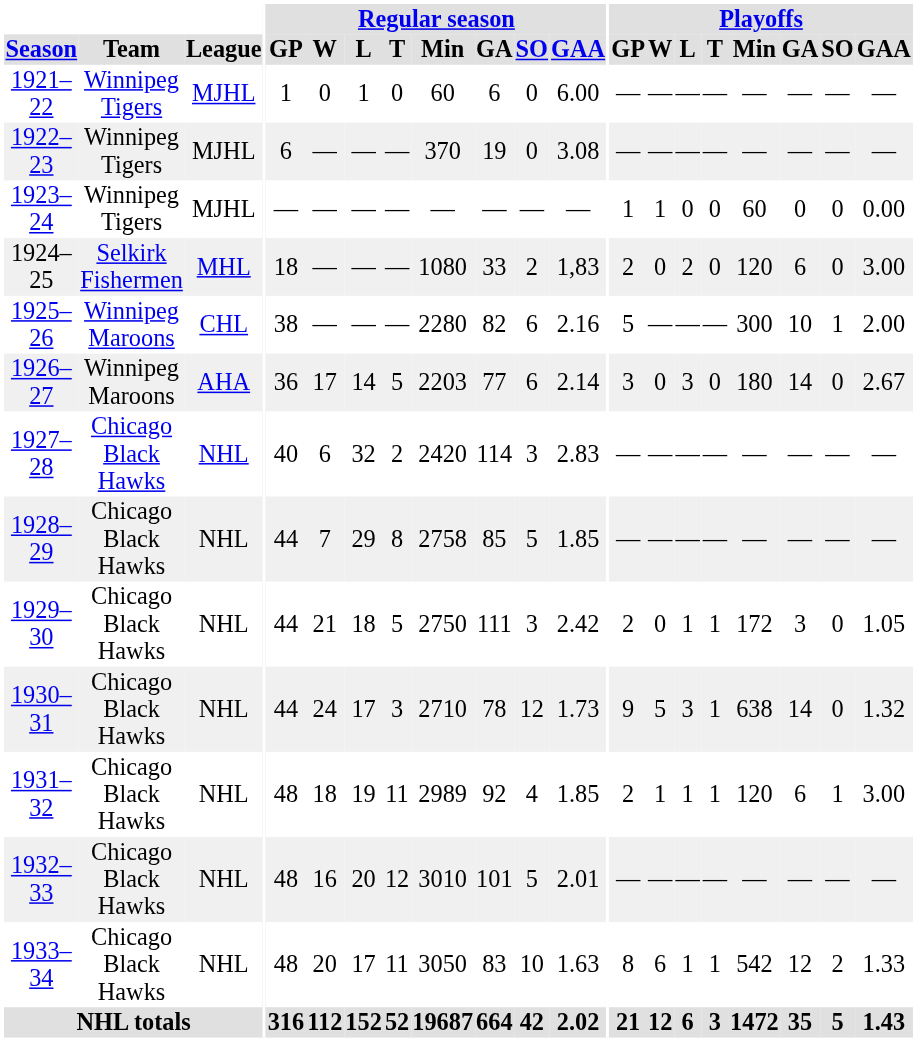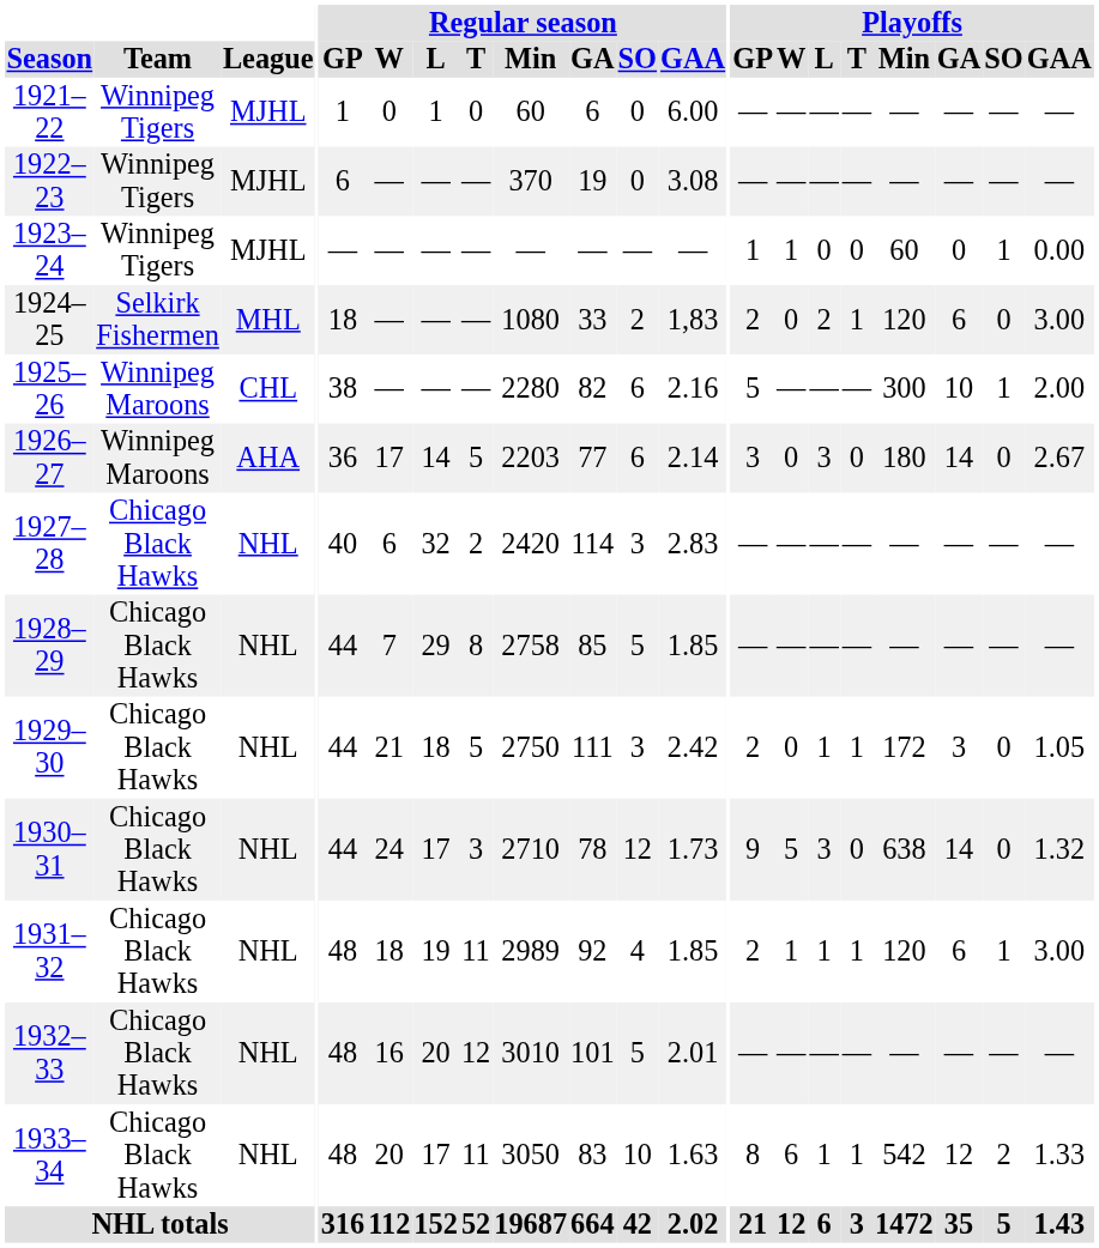1923–24 | Playoffs / SO: 0 -> 1
1924–25 | Playoffs / T: 0 -> 1
1930–31 | Playoffs / T: 1 -> 0
